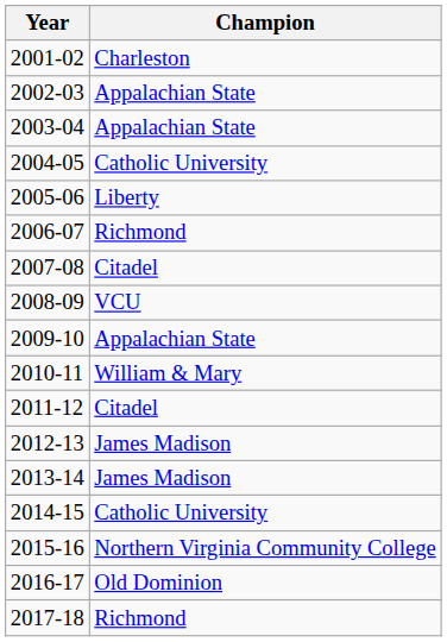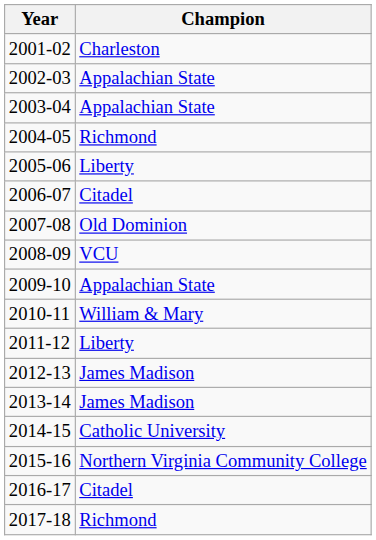2004-05 | Champion: Catholic University -> Richmond
2006-07 | Champion: Richmond -> Citadel
2007-08 | Champion: Citadel -> Old Dominion
2011-12 | Champion: Citadel -> Liberty
2016-17 | Champion: Old Dominion -> Citadel
